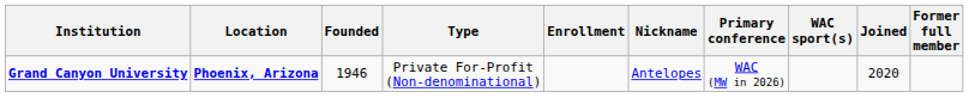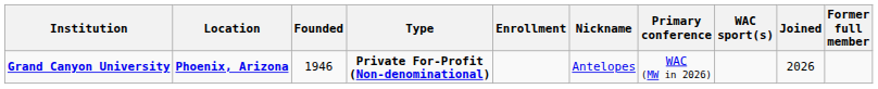Grand Canyon University | Type: normal -> bold
Grand Canyon University | Joined: 2020 -> 2026
